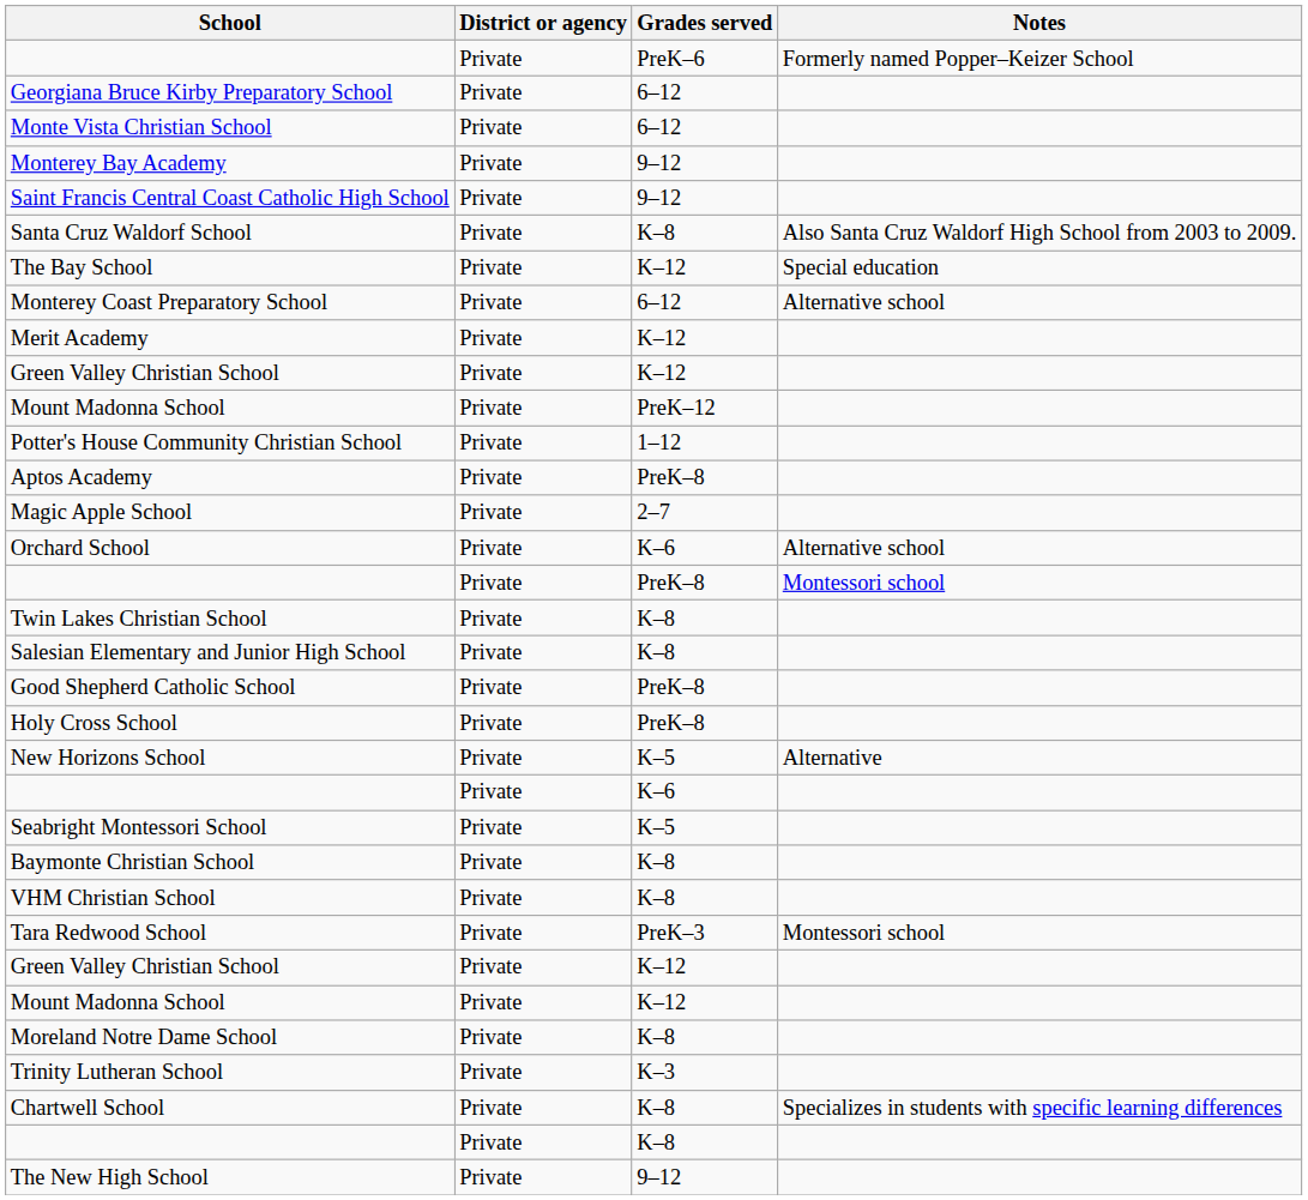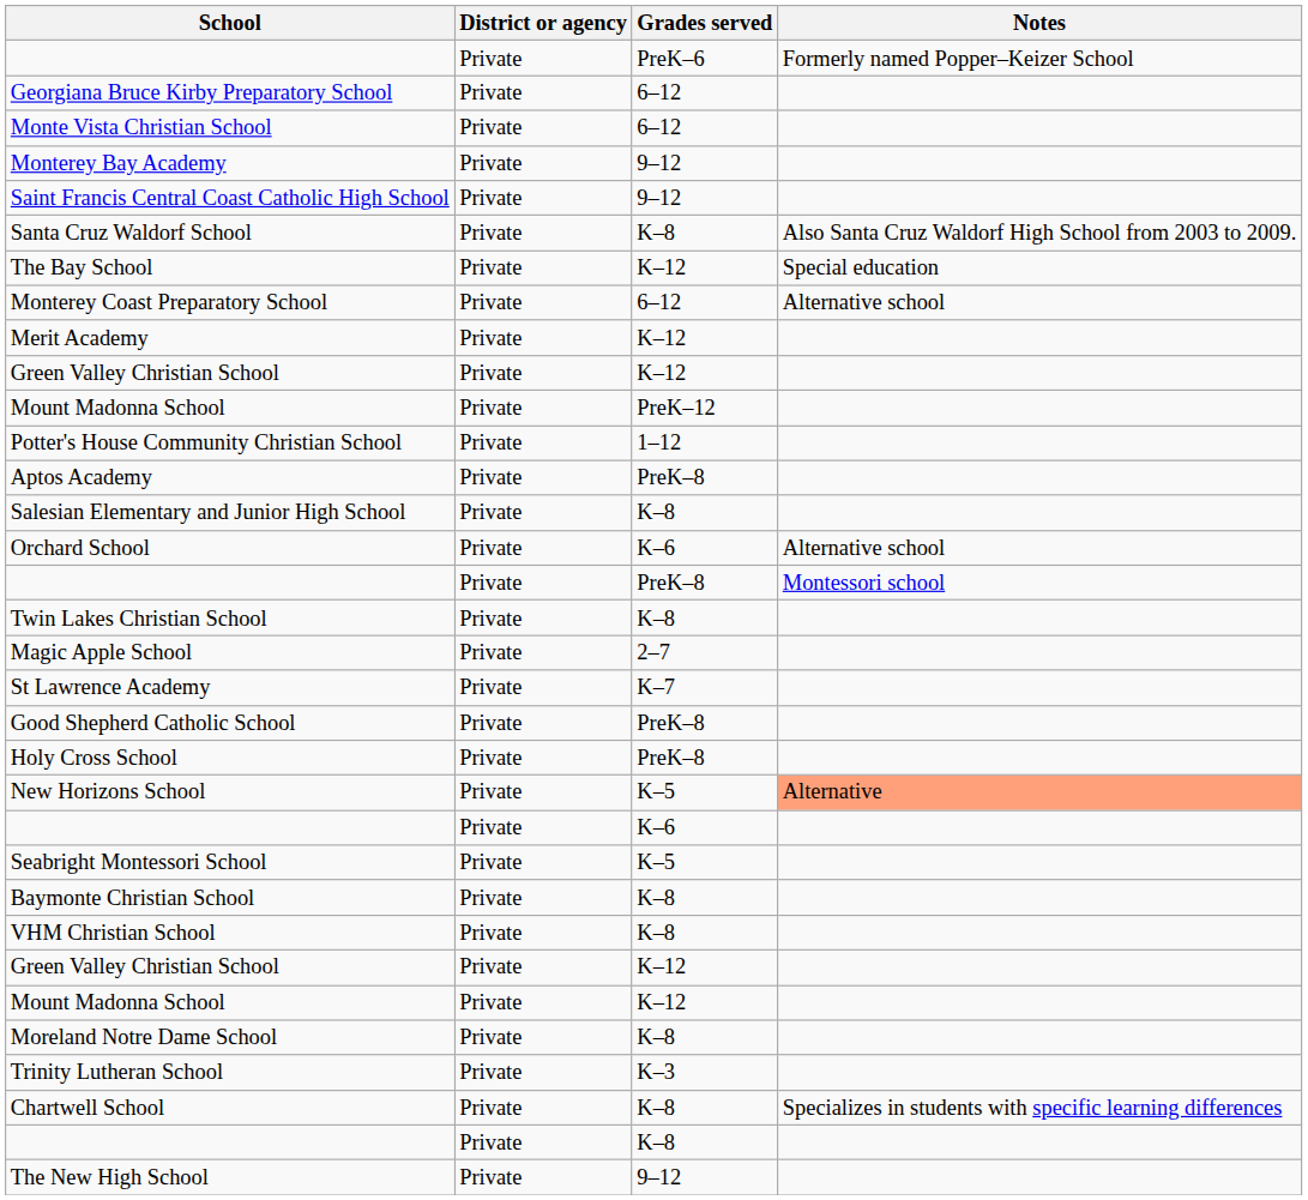rows swapped: Magic Apple School <-> Salesian Elementary and Junior High School
+ row: St Lawrence Academy | Private | K–7
New Horizons School | Notes: no background -> lightsalmon background
- row: Tara Redwood School | Private | PreK–3 | Montessori school
